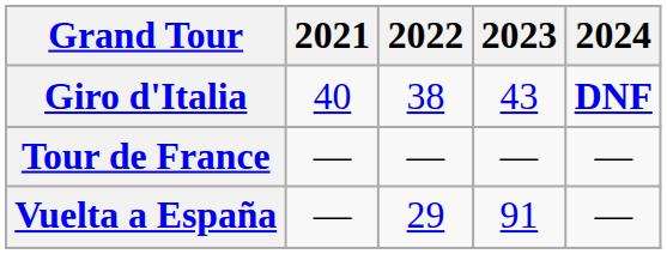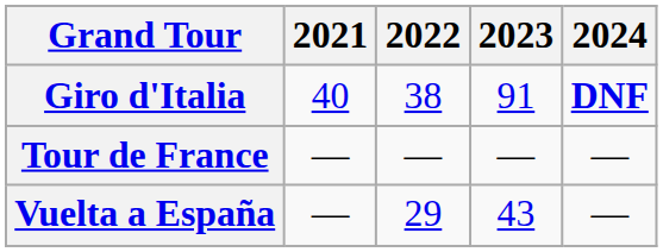Giro d'Italia | 2023: 43 -> 91
Vuelta a España | 2023: 91 -> 43
